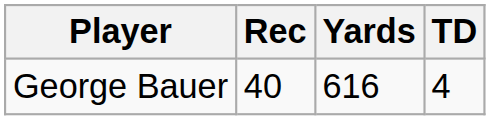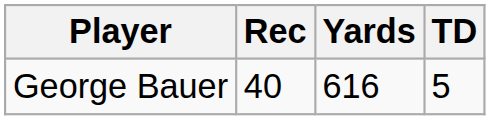George Bauer | TD: 4 -> 5
